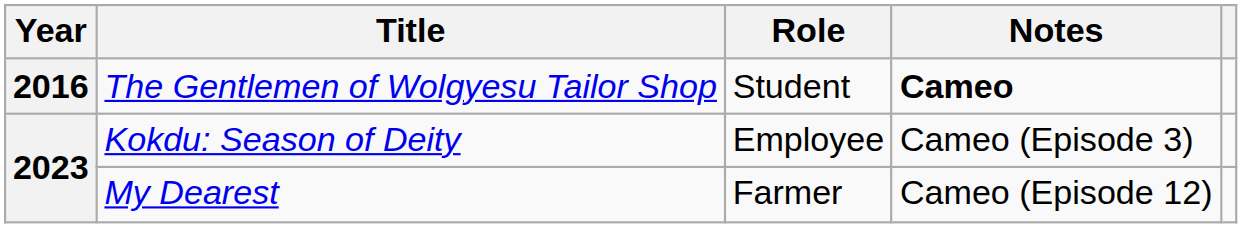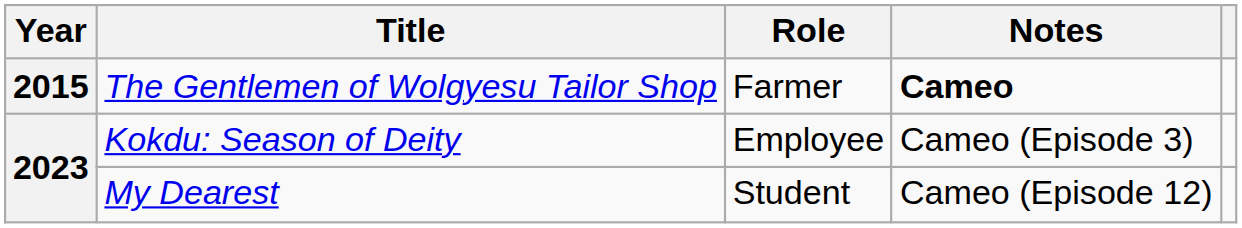The Gentlemen of Wolgyesu Tailor Shop | Year: 2016 -> 2015
The Gentlemen of Wolgyesu Tailor Shop | Role: Student -> Farmer
My Dearest | Role: Farmer -> Student
